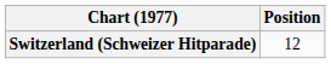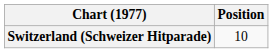Switzerland (Schweizer Hitparade) | Position: 12 -> 10
